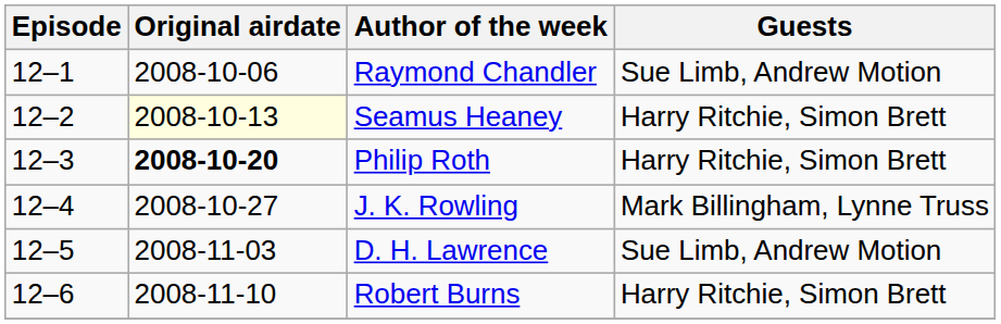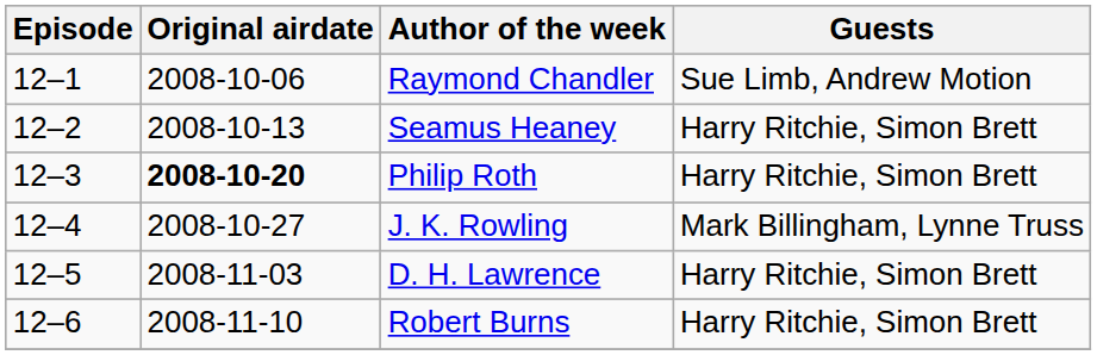Seamus Heaney | Original airdate: lightyellow background -> no background
D. H. Lawrence | Guests: Sue Limb, Andrew Motion -> Harry Ritchie, Simon Brett
